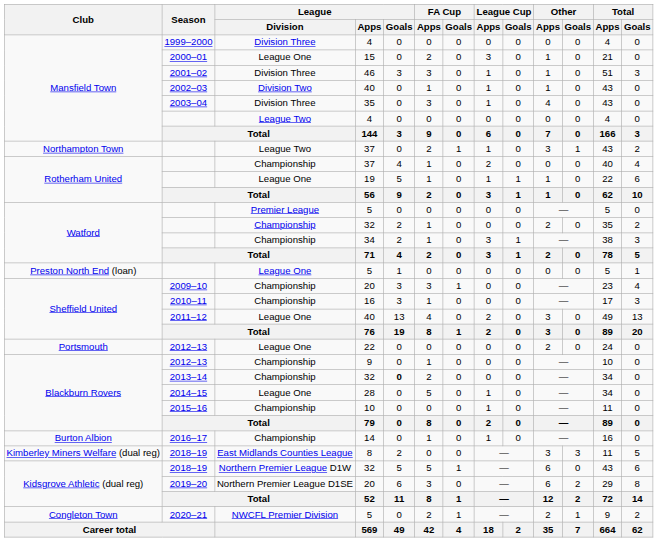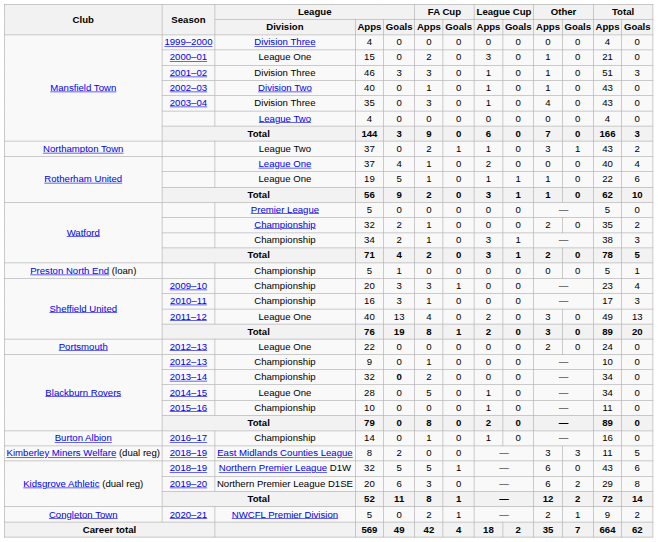Rotherham United / 37 | League / Division: Championship -> League One
Preston North End (loan) / 5 | League / Division: League One -> Championship
